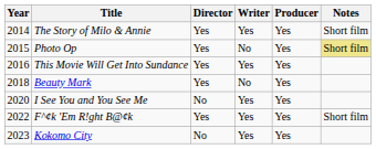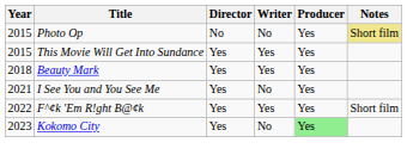- row: 2014 | The Story of Milo & Annie | Yes | Yes | Yes | Short film
Photo Op | Director: Yes -> No
This Movie Will Get Into Sundance | Year: 2016 -> 2015
Beauty Mark | Writer: No -> Yes
I See You and You See Me | Year: 2020 -> 2021
I See You and You See Me | Director: No -> Yes
I See You and You See Me | Writer: Yes -> No
Kokomo City | Director: No -> Yes
Kokomo City | Writer: Yes -> No
Kokomo City | Producer: no background -> lightgreen background
